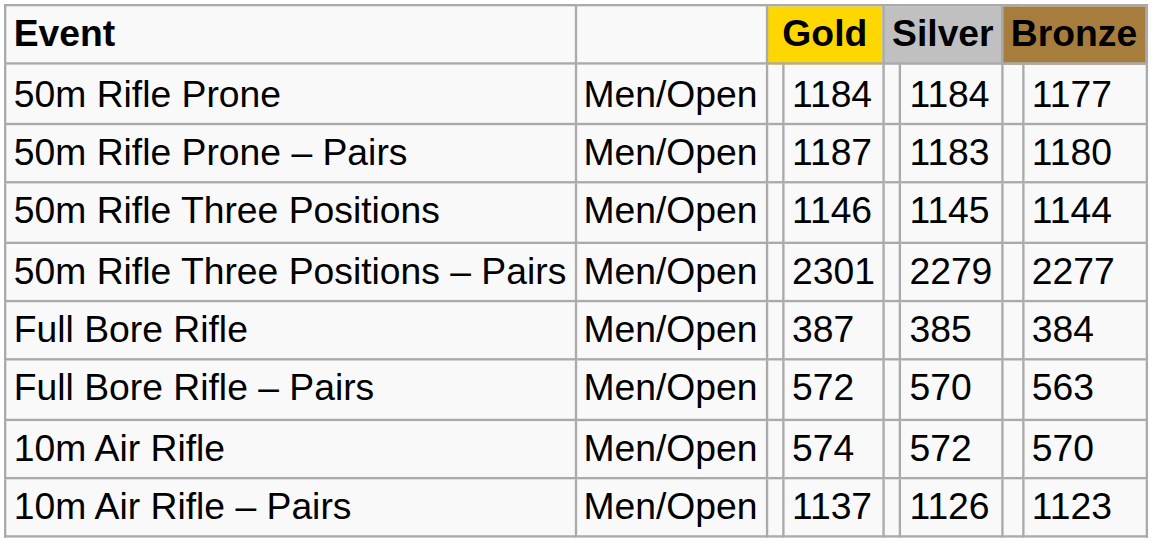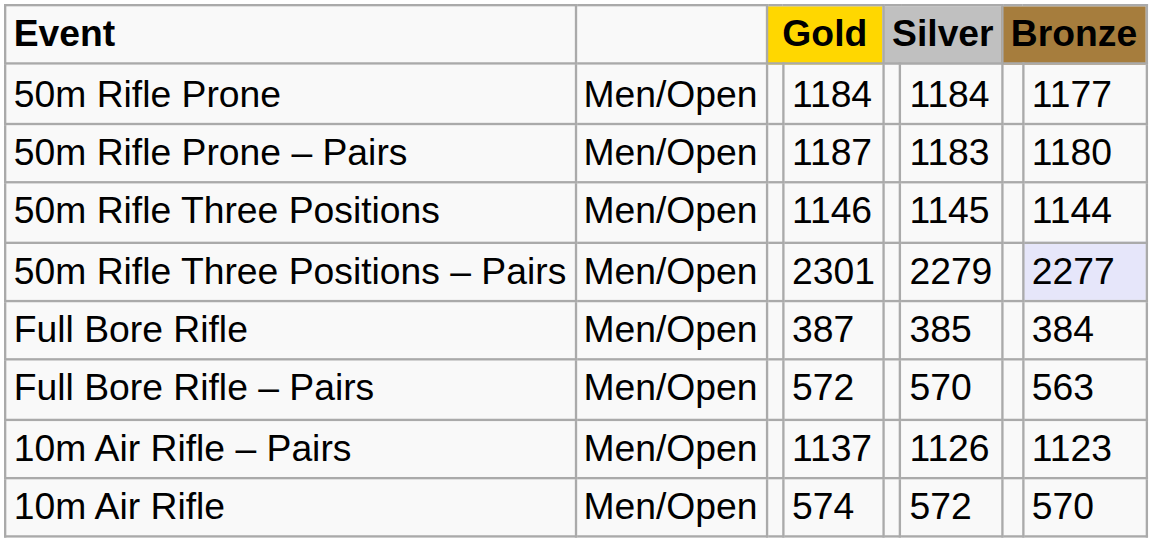50m Rifle Three Positions – Pairs | column 8: no background -> lavender background
rows swapped: 10m Air Rifle <-> 10m Air Rifle – Pairs
